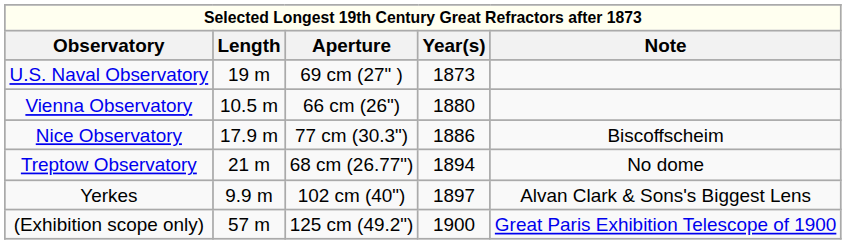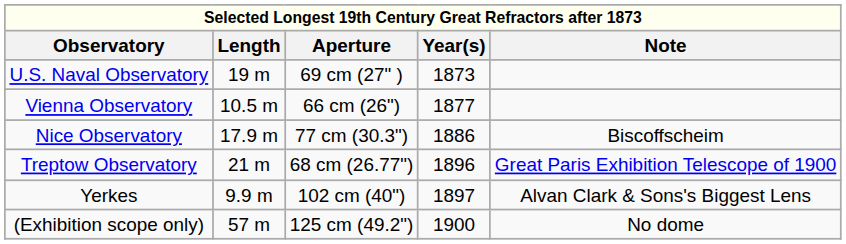Vienna Observatory | Year(s): 1880 -> 1877
Treptow Observatory | Year(s): 1894 -> 1896
Treptow Observatory | Note: No dome -> Great Paris Exhibition Telescope of 1900
(Exhibition scope only) | Note: Great Paris Exhibition Telescope of 1900 -> No dome
